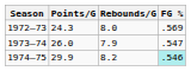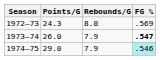1973–74 | FG %: normal -> bold
1974–75 | Points/G: 29.9 -> 29.0
1974–75 | Rebounds/G: 8.2 -> 7.9
